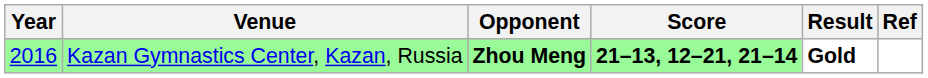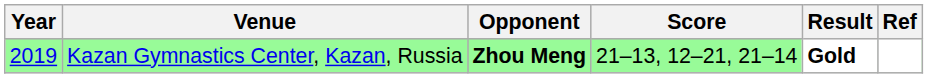Kazan Gymnastics Center, Kazan, Russia | Year: 2016 -> 2019
Kazan Gymnastics Center, Kazan, Russia | Score: bold -> normal
